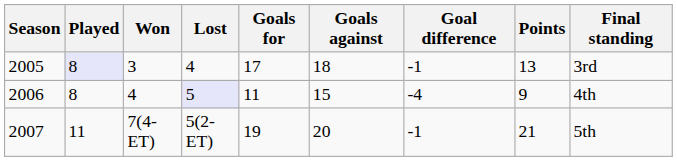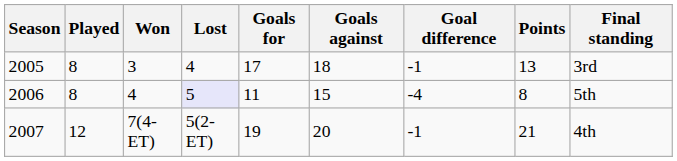2005 | Played: lavender background -> no background
2006 | Points: 9 -> 8
2006 | Final standing: 4th -> 5th
2007 | Played: 11 -> 12
2007 | Final standing: 5th -> 4th
